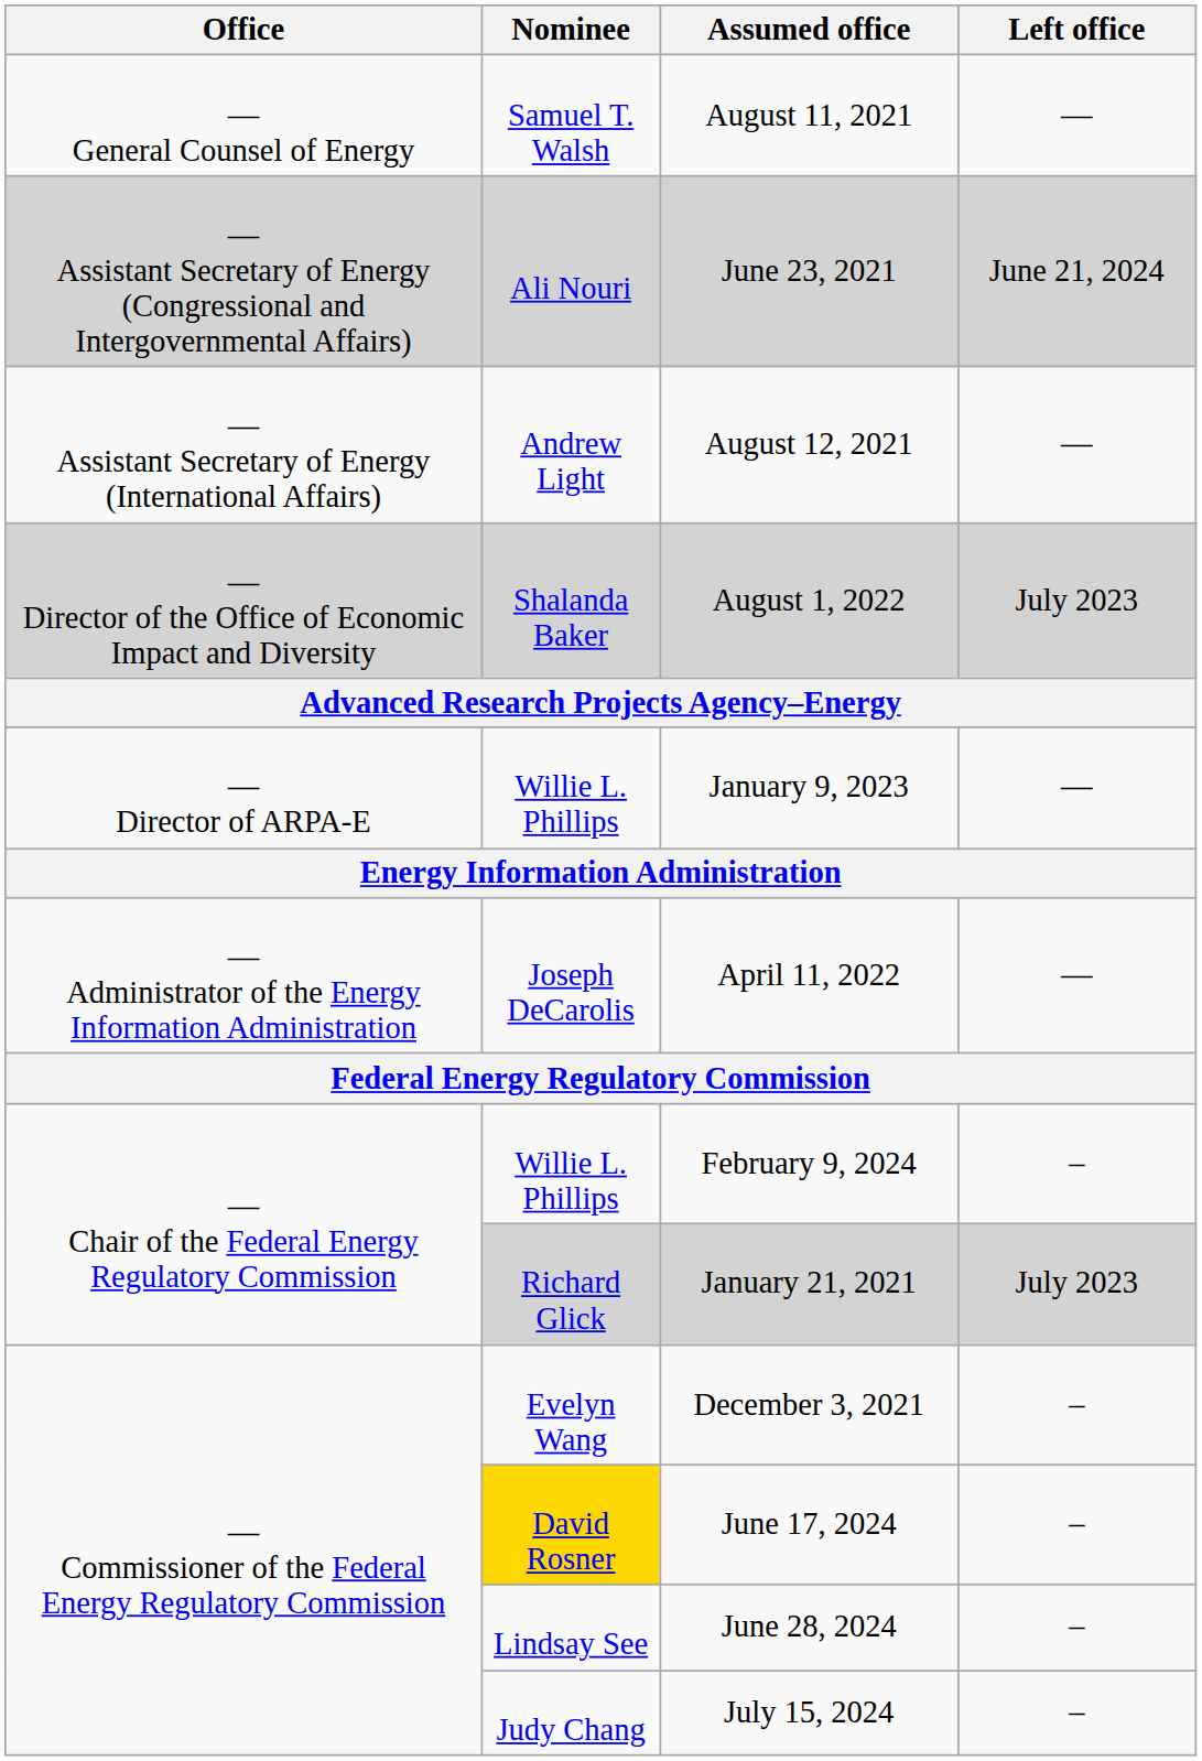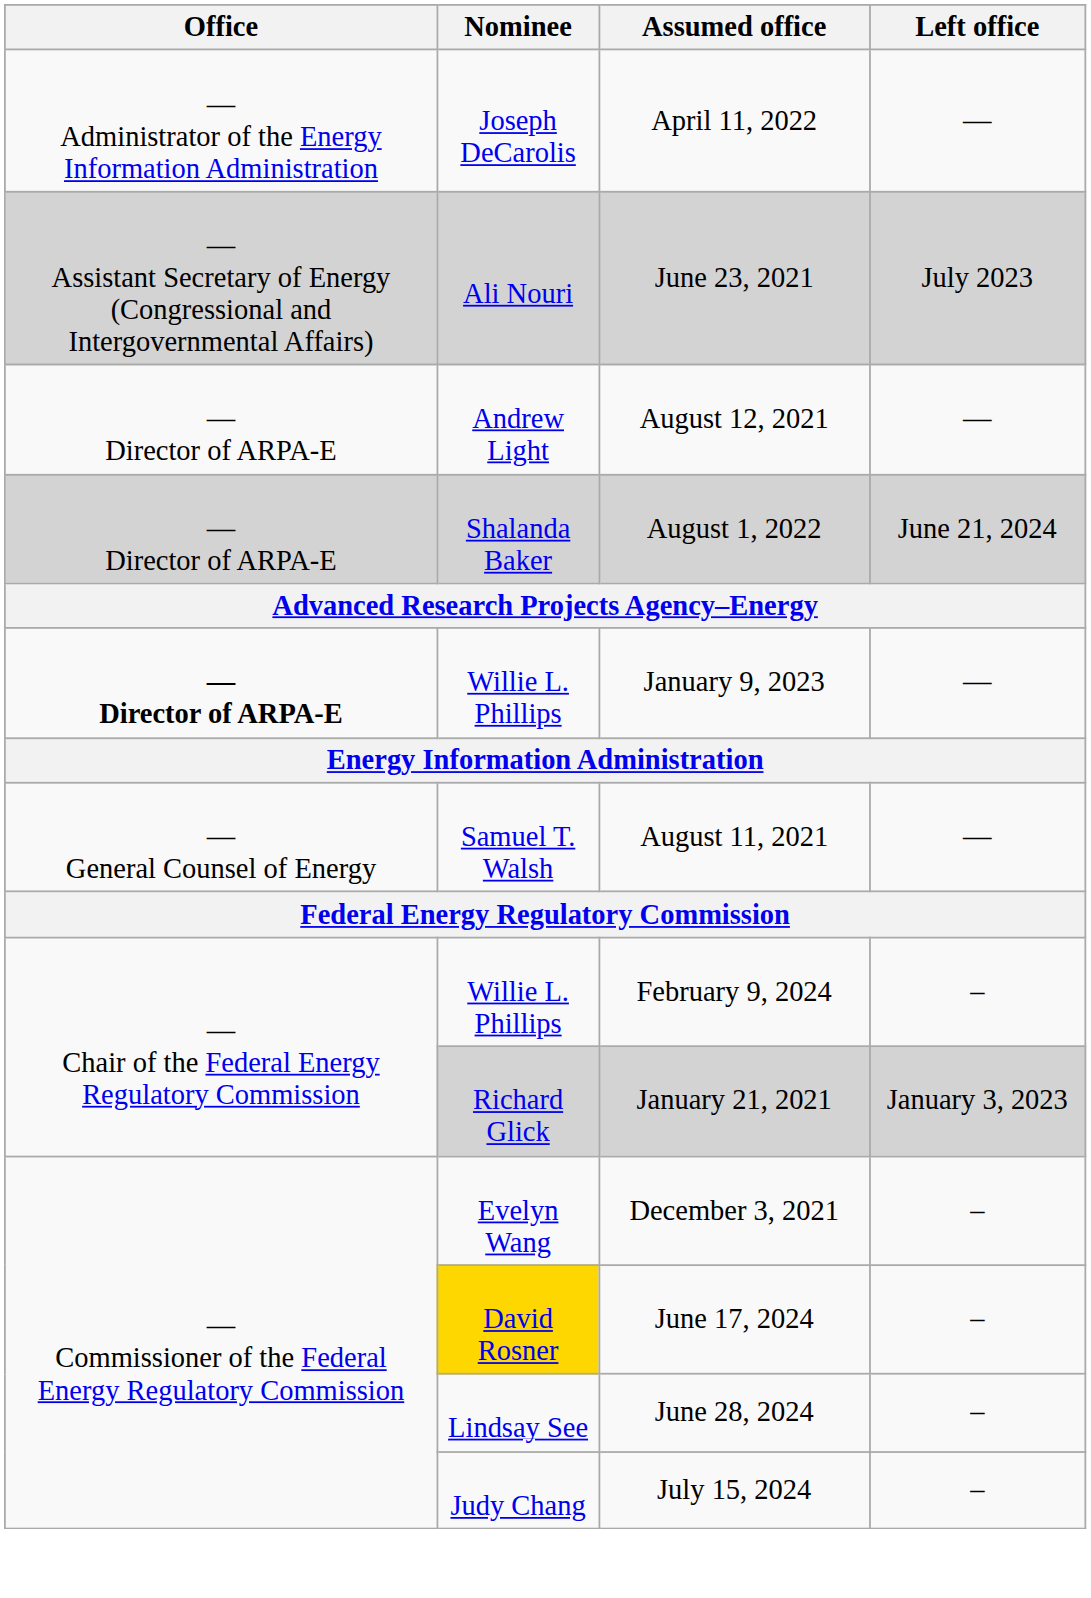rows swapped: August 11, 2021 <-> April 11, 2022
June 23, 2021 | Left office: June 21, 2024 -> July 2023
August 12, 2021 | Office: — Assistant Secretary of Energy (International Affairs) -> — Director of ARPA-E
August 1, 2022 | Office: — Director of the Office of Economic Impact and Diversity -> — Director of ARPA-E
August 1, 2022 | Left office: July 2023 -> June 21, 2024
January 9, 2023 | Office: normal -> bold
January 21, 2021 | Left office: July 2023 -> January 3, 2023
